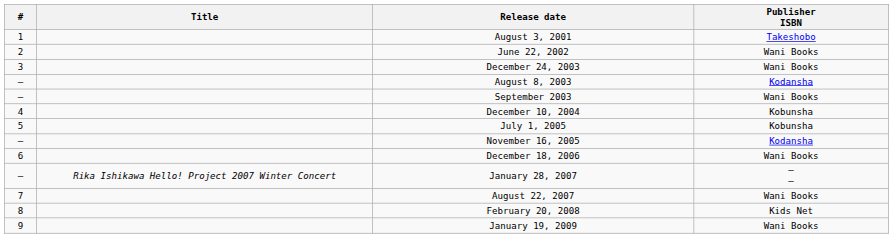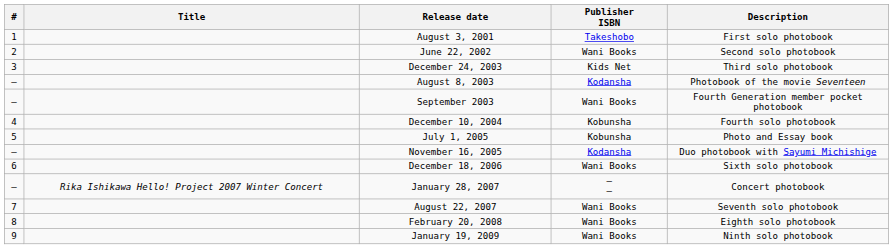+ column: Description | First solo photobook | Second solo photobook | Third solo photobook | Photobook of the movie Seventeen | Fourth Generation member pocket photobook | Fourth solo photobook | Photo and Essay book | Duo photobook with Sayumi Michishige | Sixth solo photobook | Concert photobook | Seventh solo photobook | Eighth solo photobook | Ninth solo photobook
December 24, 2003 | Publisher ISBN: Wani Books -> Kids Net
February 20, 2008 | Publisher ISBN: Kids Net -> Wani Books
